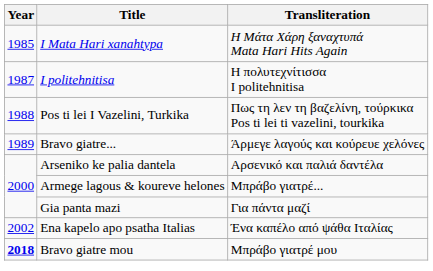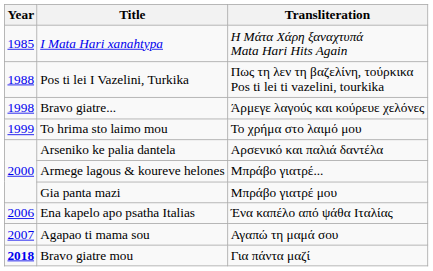- row: 1987 | I politehnitisa | Η πολυτεχνίτισσα I politehnitisa
Bravo giatre... | Year: 1989 -> 1998
+ row: 1999 | To hrima sto laimo mou | Το χρήμα στο λαιμό μου
Gia panta mazi | Transliteration: Για πάντα μαζί -> Μπράβο γιατρέ μου
Ena kapelo apo psatha Italias | Year: 2002 -> 2006
+ row: 2007 | Agapao ti mama sou | Αγαπώ τη μαμά σου
Bravo giatre mou | Transliteration: Μπράβο γιατρέ μου -> Για πάντα μαζί
